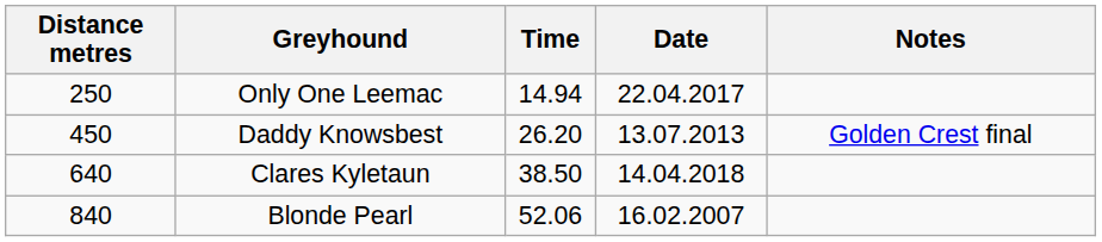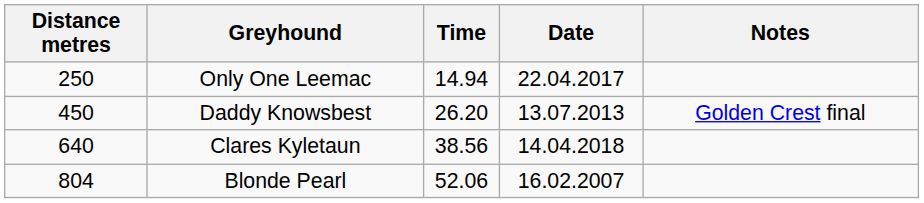Clares Kyletaun | Time: 38.50 -> 38.56
Blonde Pearl | Distance metres: 840 -> 804
